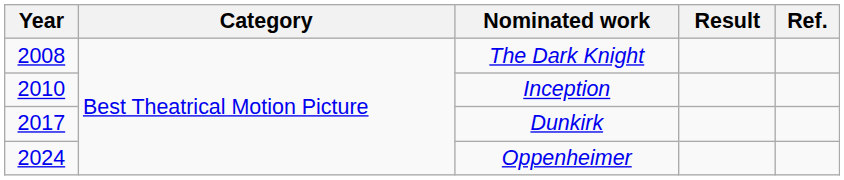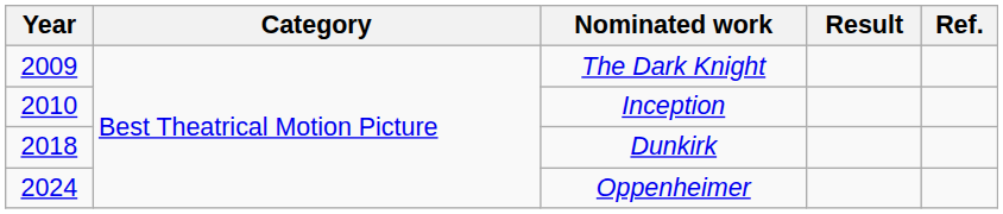The Dark Knight | Year: 2008 -> 2009
Dunkirk | Year: 2017 -> 2018
